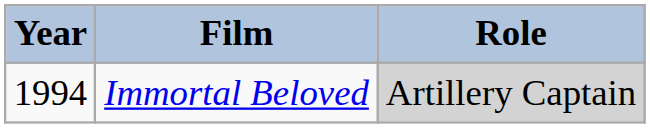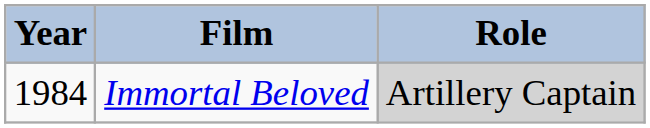Immortal Beloved | Year: 1994 -> 1984
